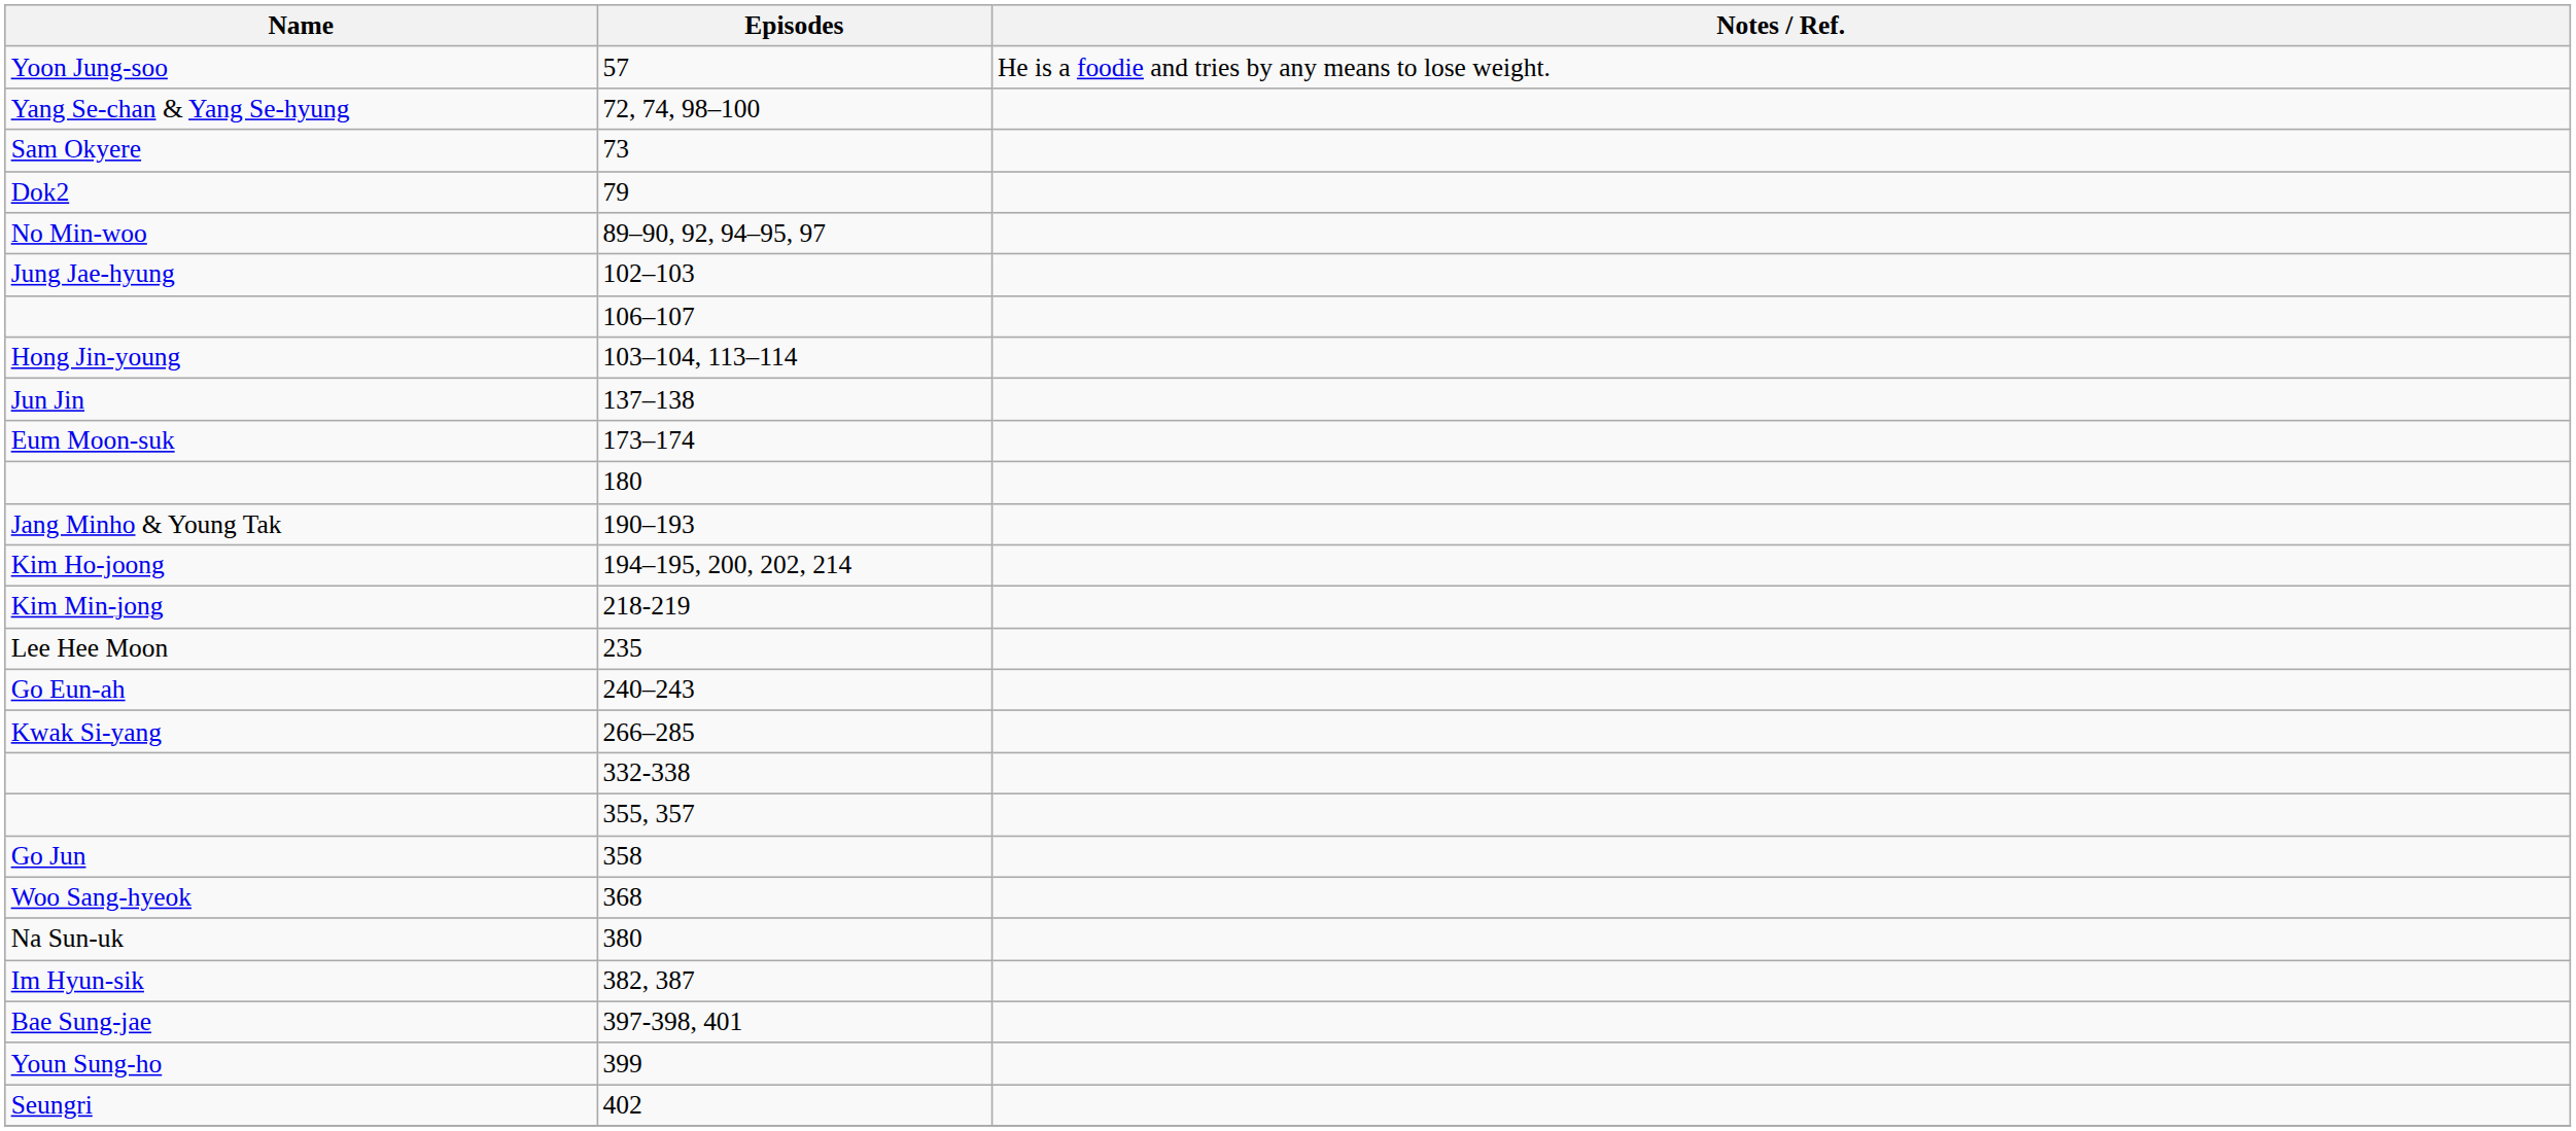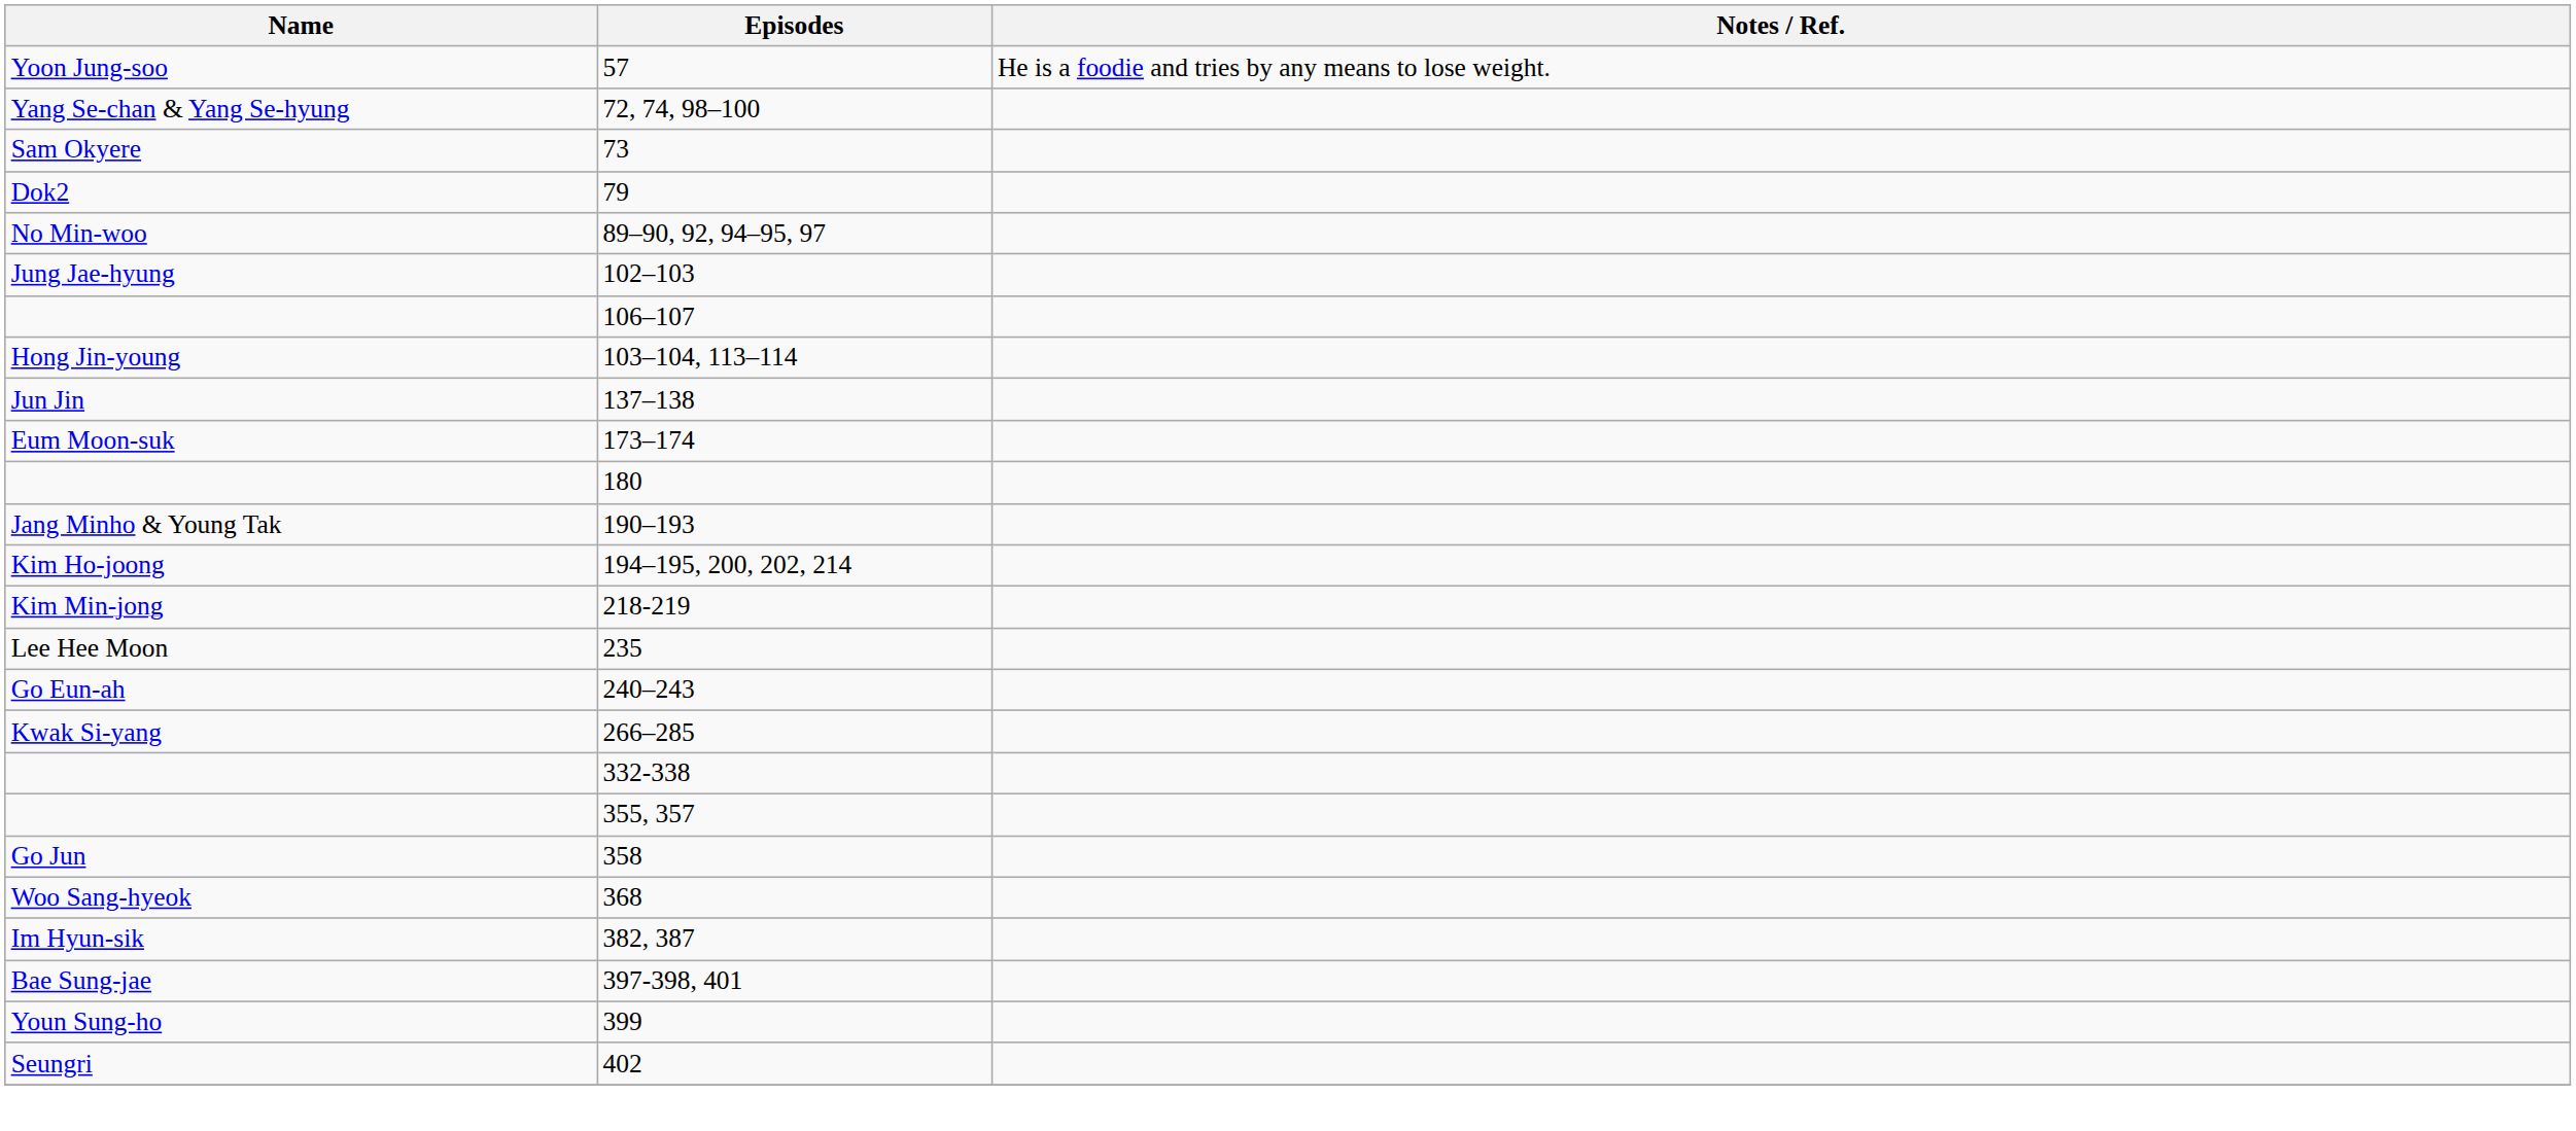- row: Na Sun-uk | 380
